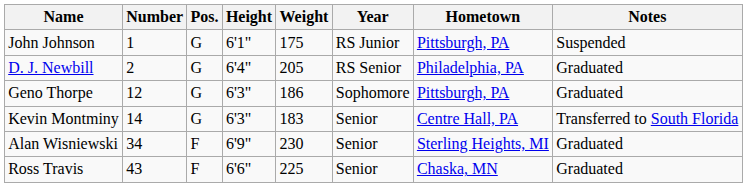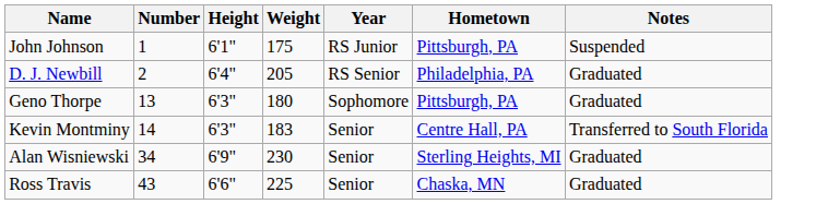- column: Pos. | G | G | G | G | F | F
Geno Thorpe | Number: 12 -> 13
Geno Thorpe | Weight: 186 -> 180
